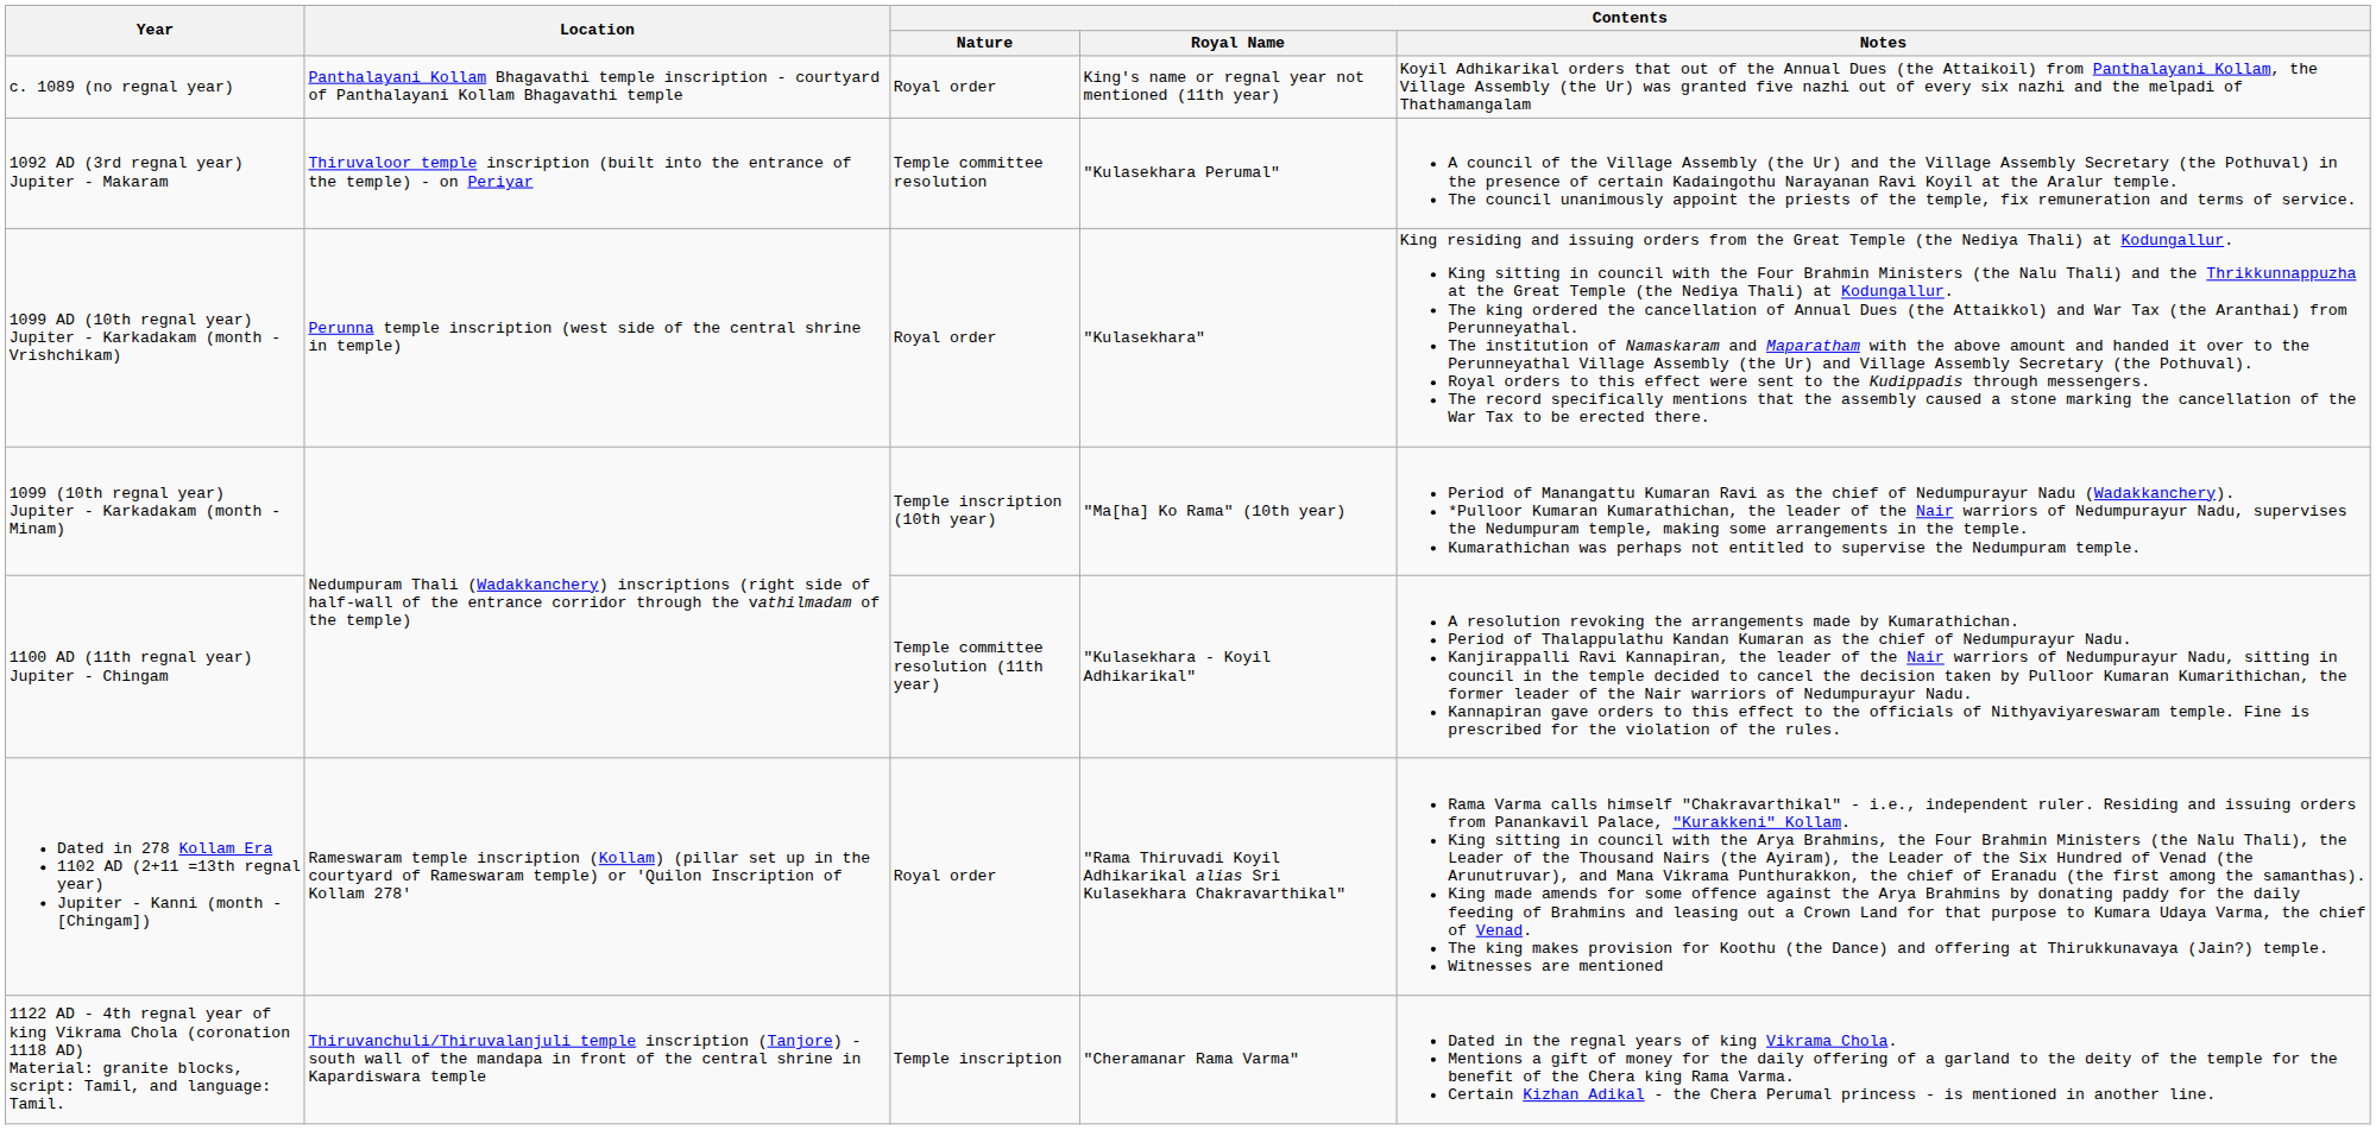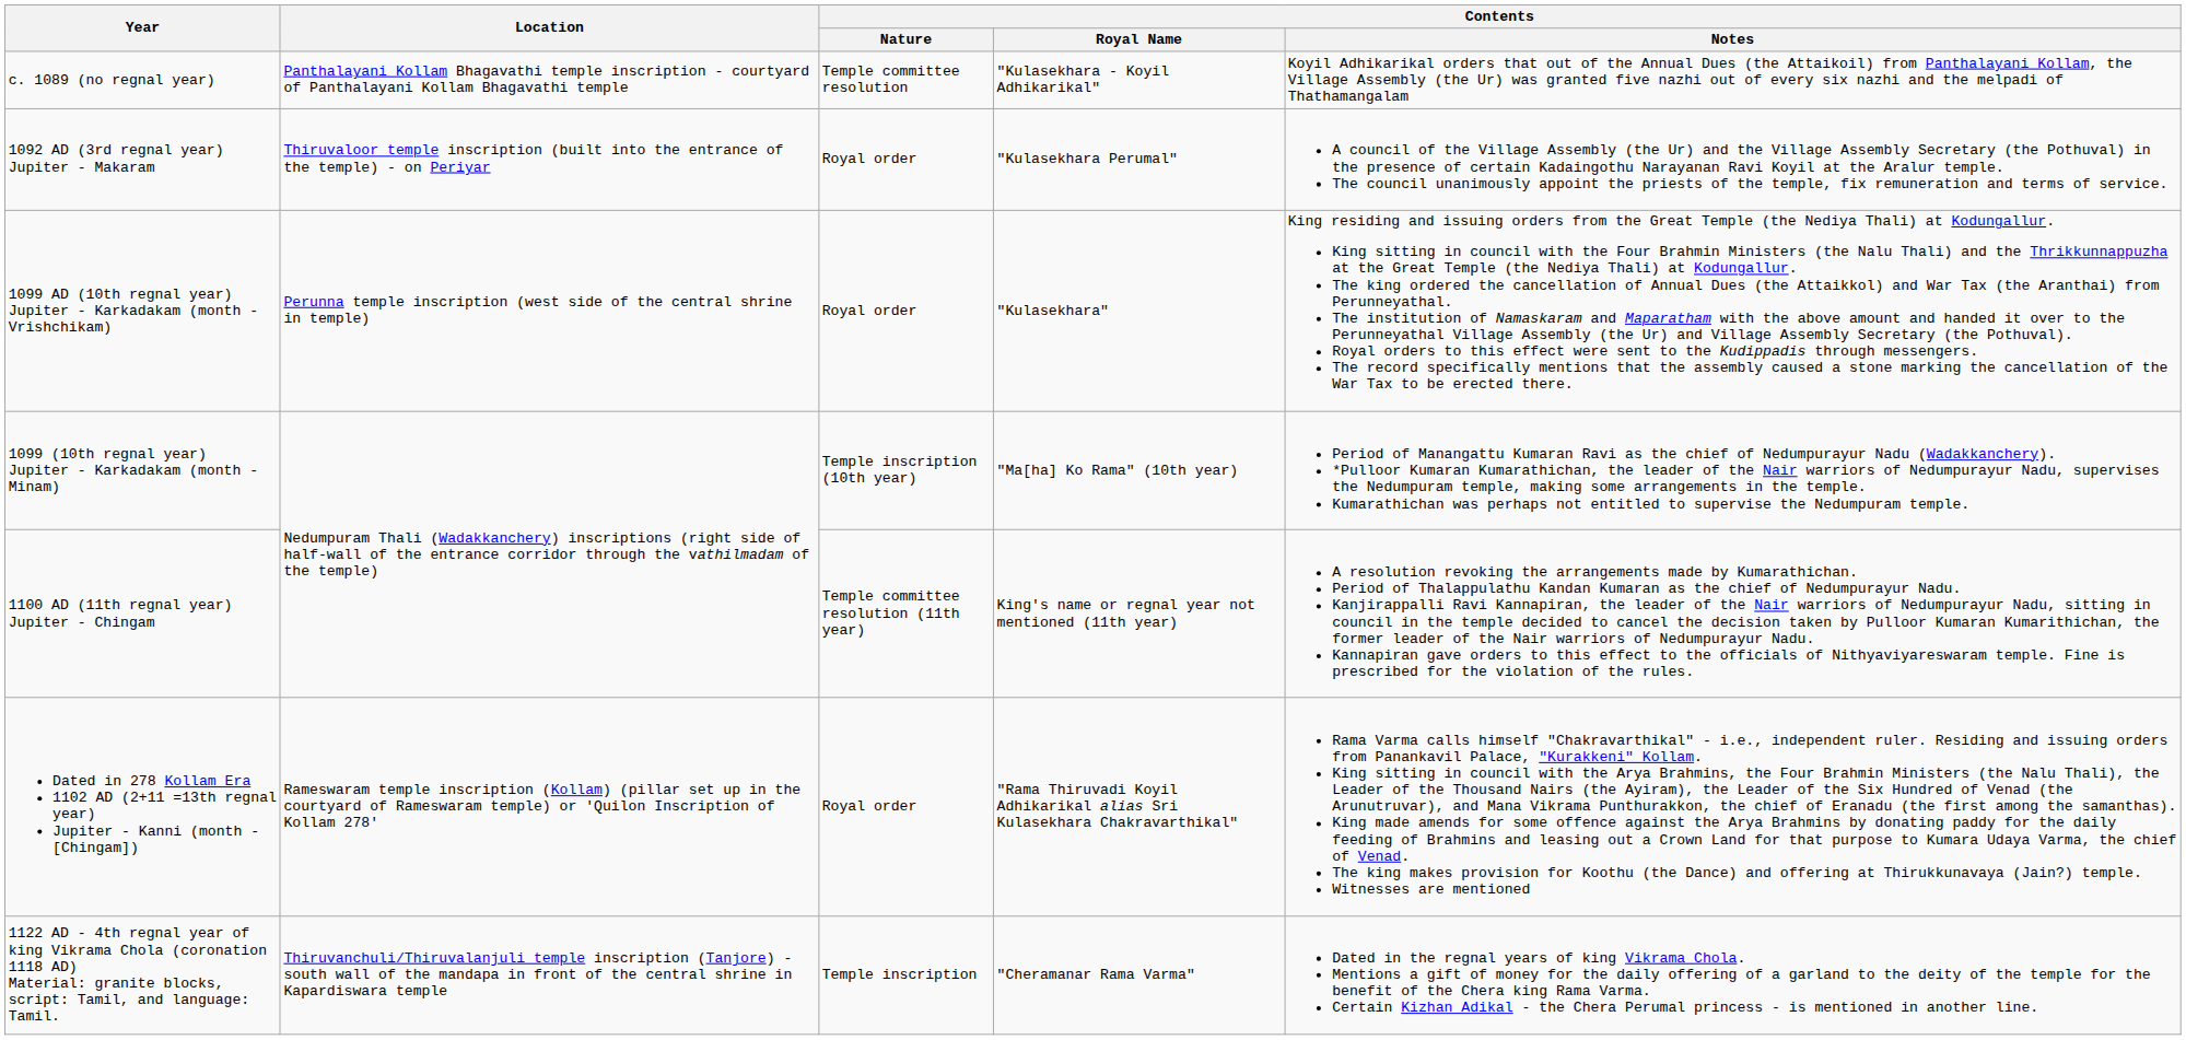c. 1089 (no regnal year) | Contents / Nature: Royal order -> Temple committee resolution
c. 1089 (no regnal year) | Contents / Royal Name: King's name or regnal year not mentioned (11th year) -> "Kulasekhara - Koyil Adhikarikal"
1092 AD (3rd regnal year) Jupiter - Makaram | Contents / Nature: Temple committee resolution -> Royal order
1100 AD (11th regnal year) Jupiter - Chingam | Contents / Royal Name: "Kulasekhara - Koyil Adhikarikal" -> King's name or regnal year not mentioned (11th year)
